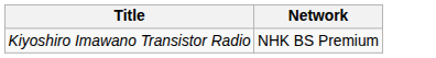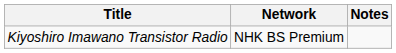+ column: Notes
